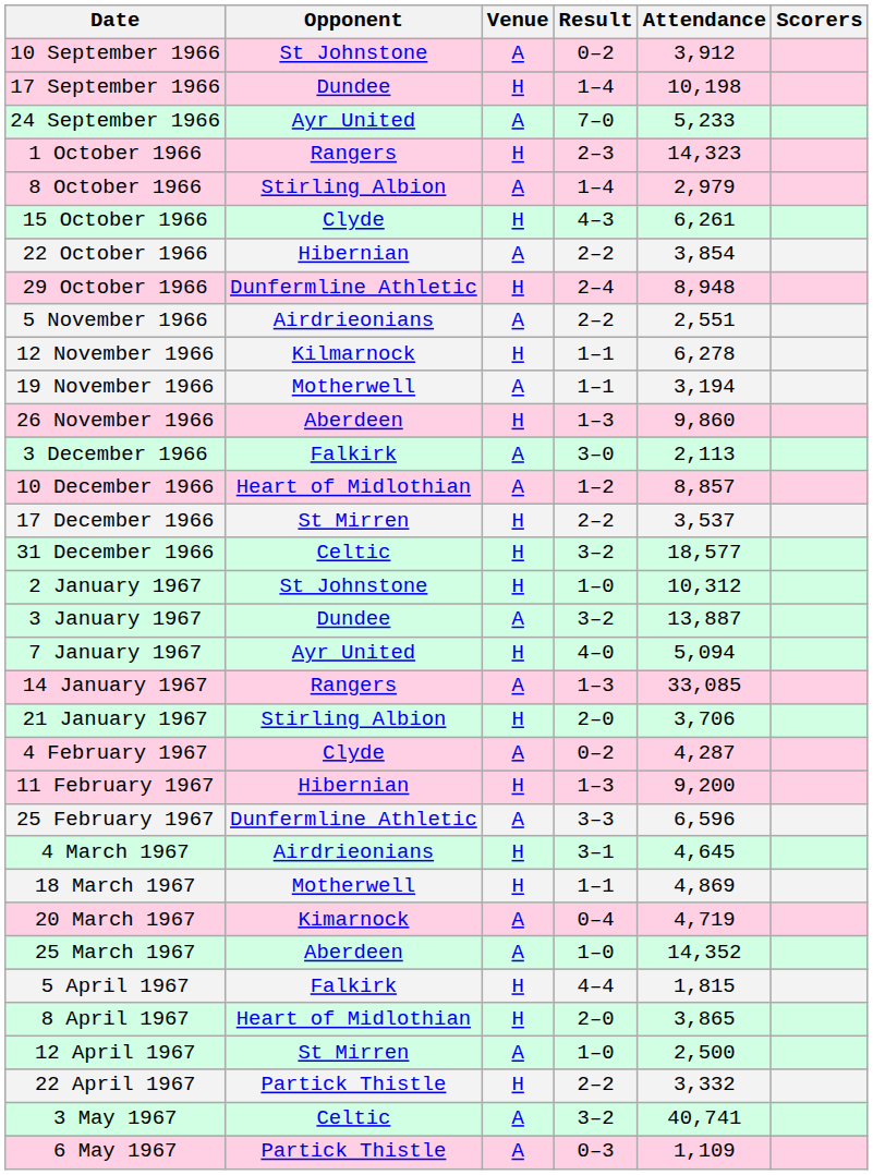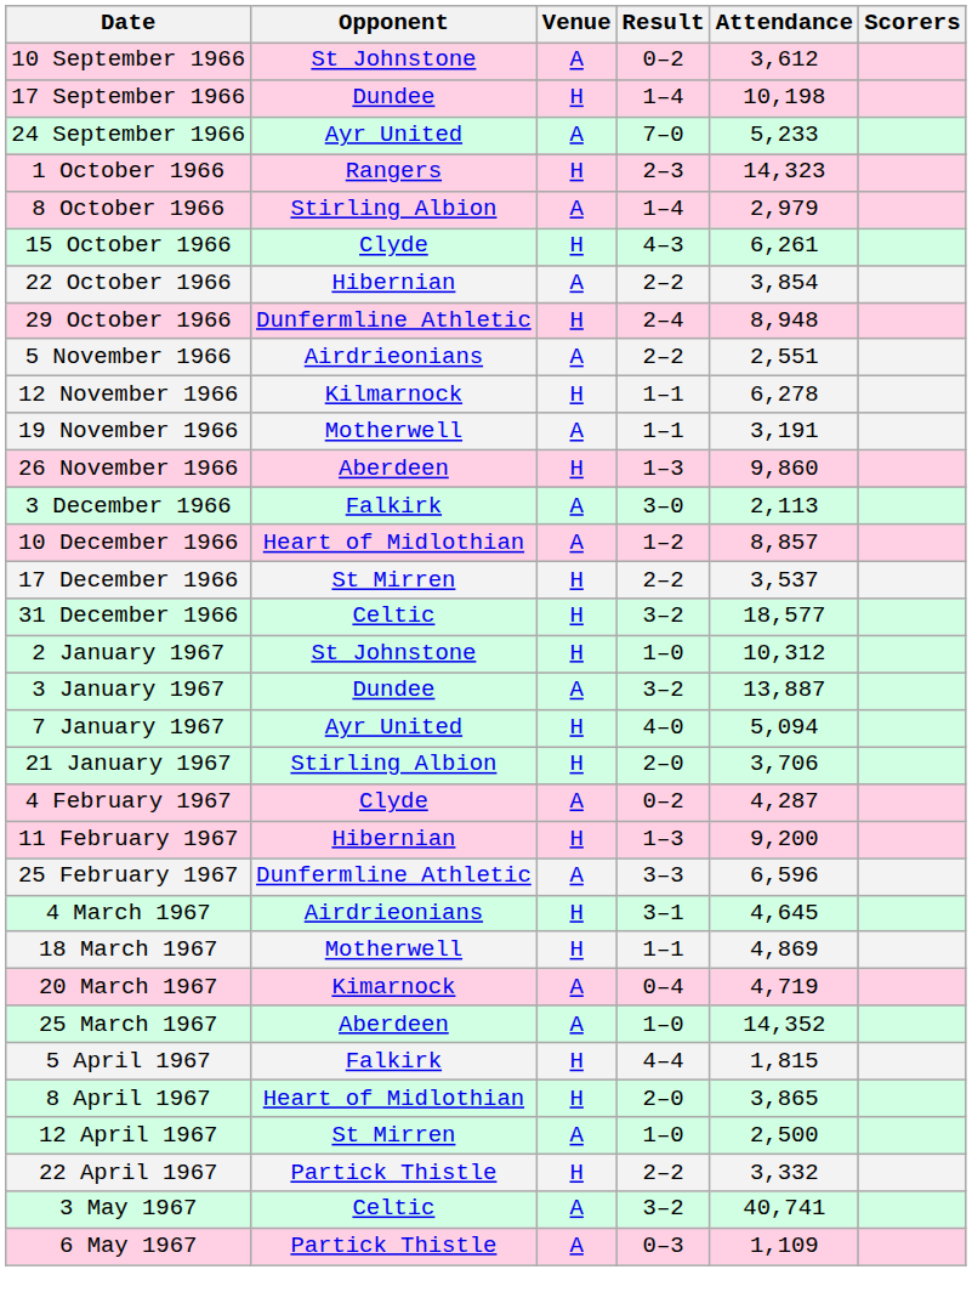10 September 1966 | Attendance: 3,912 -> 3,612
19 November 1966 | Attendance: 3,194 -> 3,191
- row: 14 January 1967 | Rangers | A | 1–3 | 33,085
